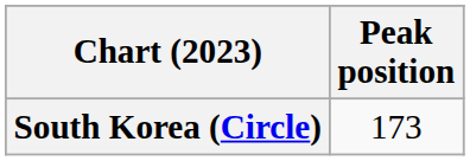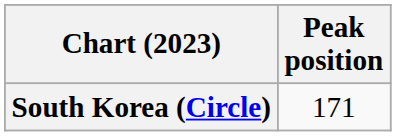South Korea (Circle) | Peak position: 173 -> 171
